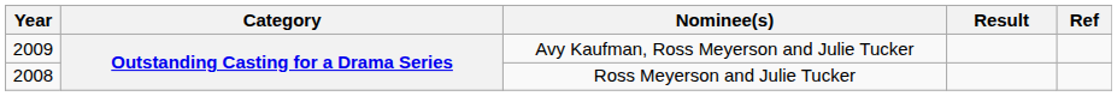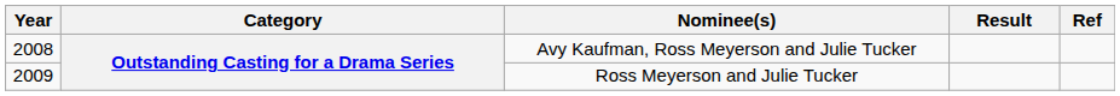Avy Kaufman, Ross Meyerson and Julie Tucker | Year: 2009 -> 2008
Ross Meyerson and Julie Tucker | Year: 2008 -> 2009
